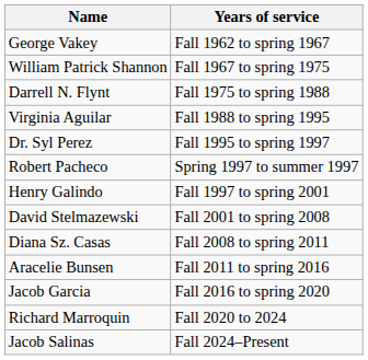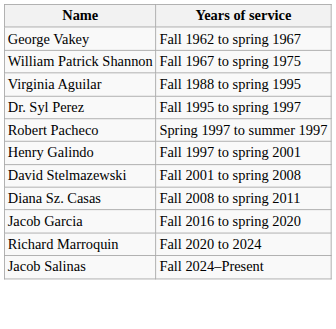- row: Darrell N. Flynt | Fall 1975 to spring 1988
- row: Aracelie Bunsen | Fall 2011 to spring 2016
